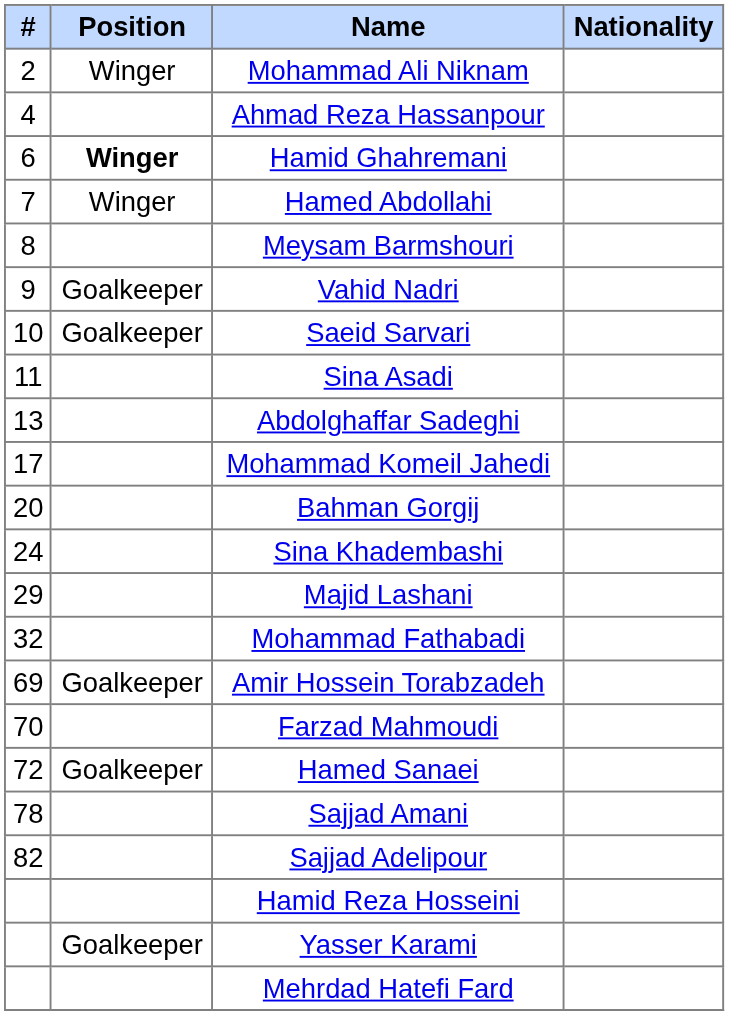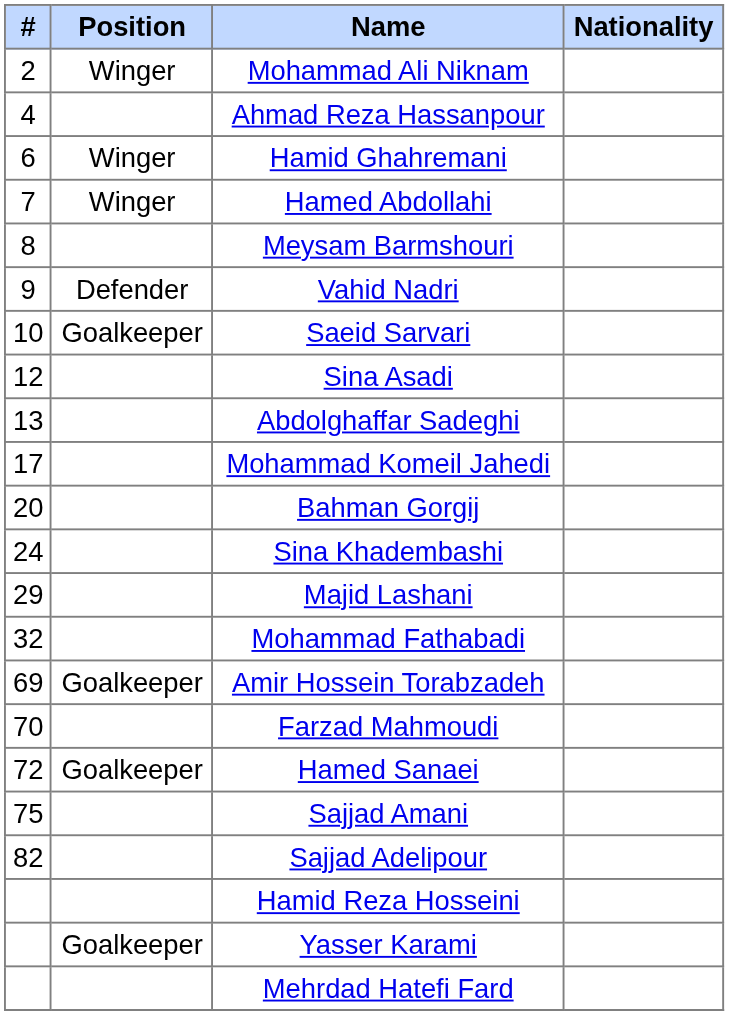Hamid Ghahremani | Position: bold -> normal
Vahid Nadri | Position: Goalkeeper -> Defender
Sina Asadi | #: 11 -> 12
Sajjad Amani | #: 78 -> 75
